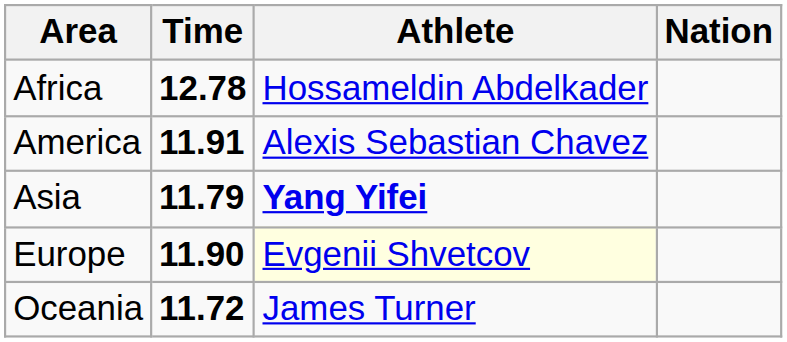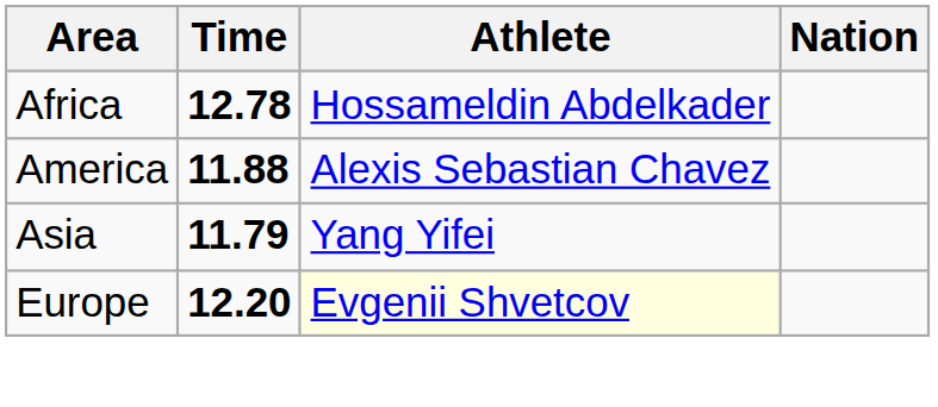America | Time: 11.91 -> 11.88
Asia | Athlete: bold -> normal
Europe | Time: 11.90 -> 12.20
- row: Oceania | 11.72 | James Turner
